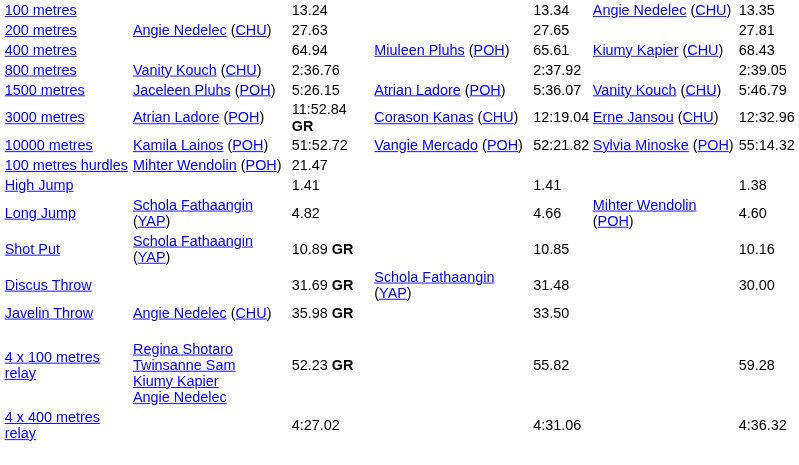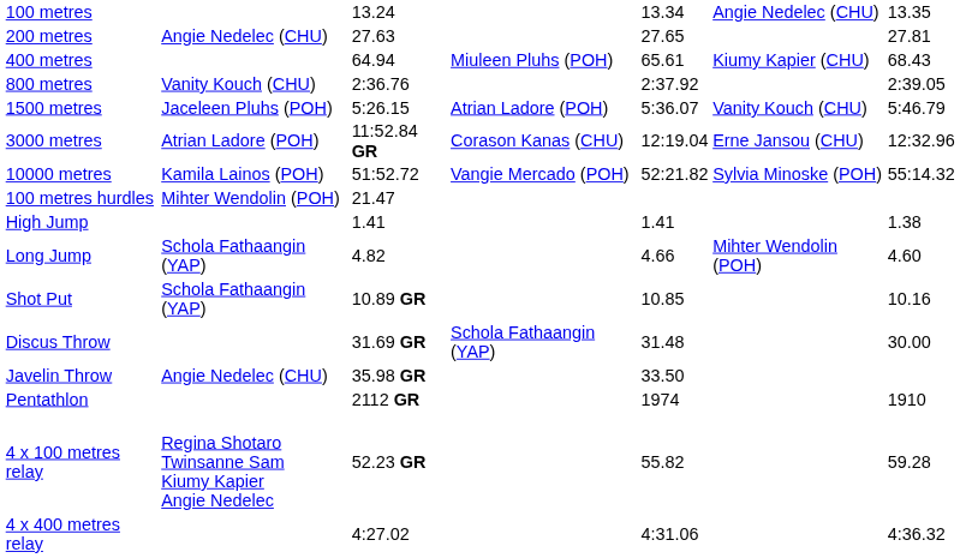+ row: Pentathlon | 2112 GR | 1974 | 1910
